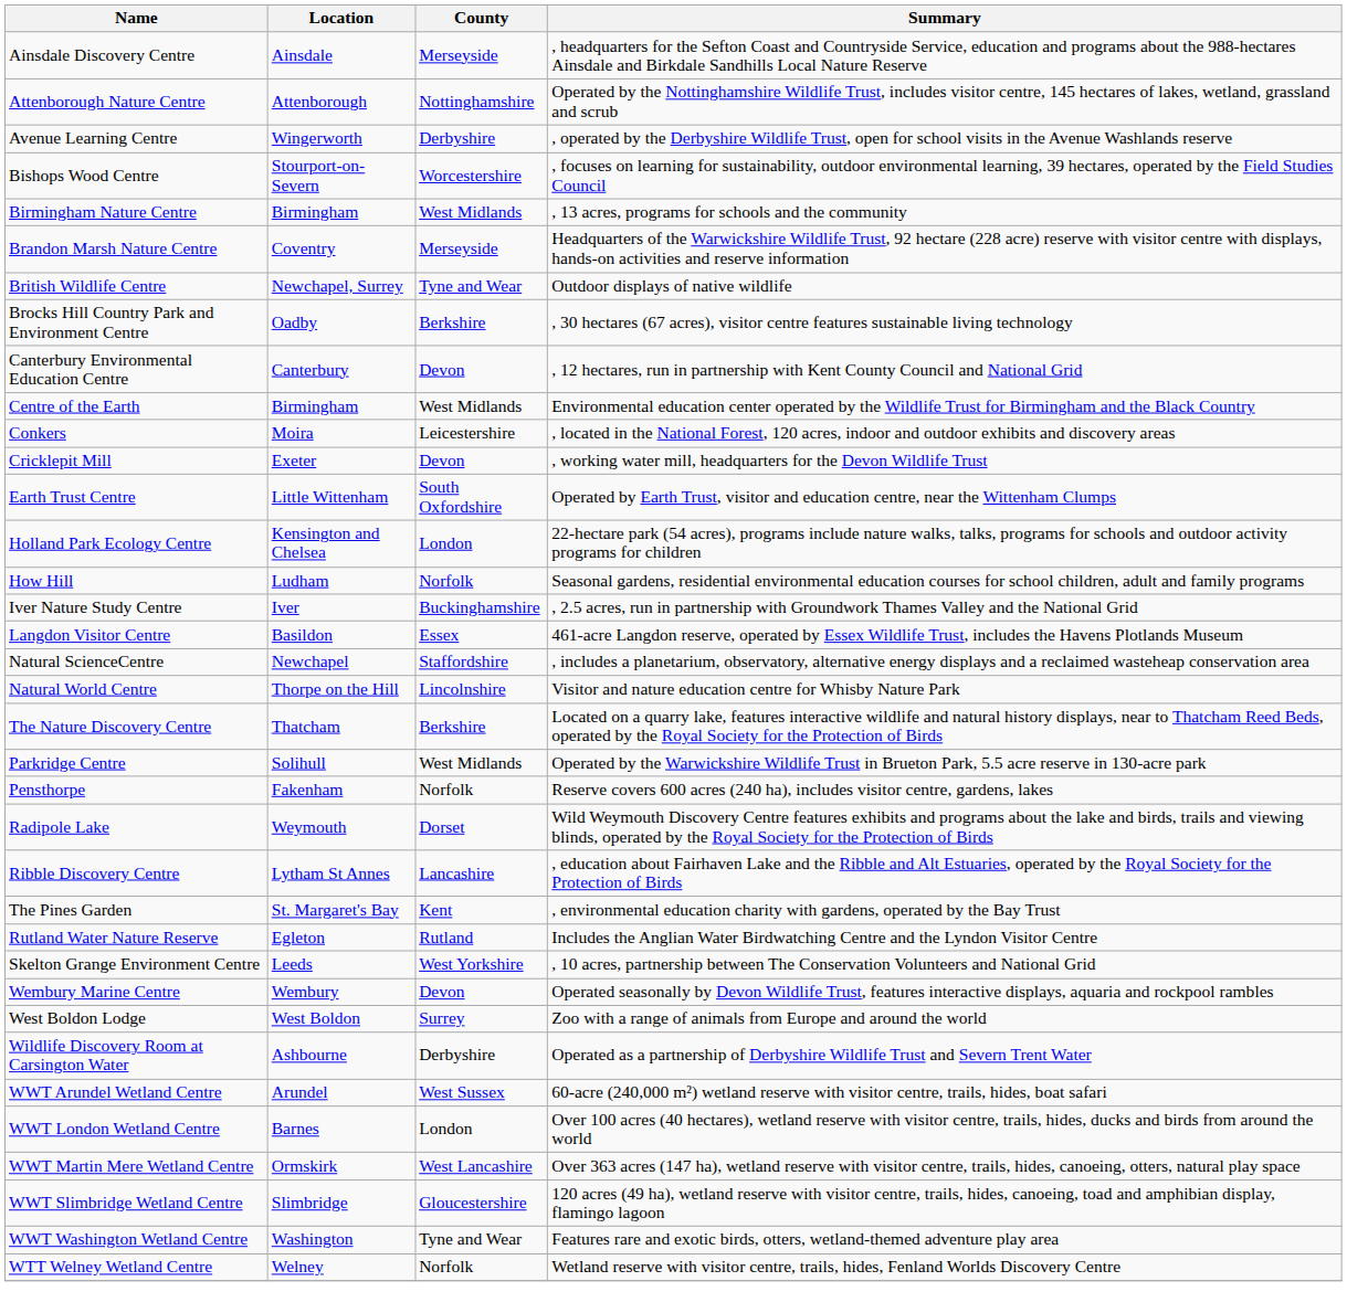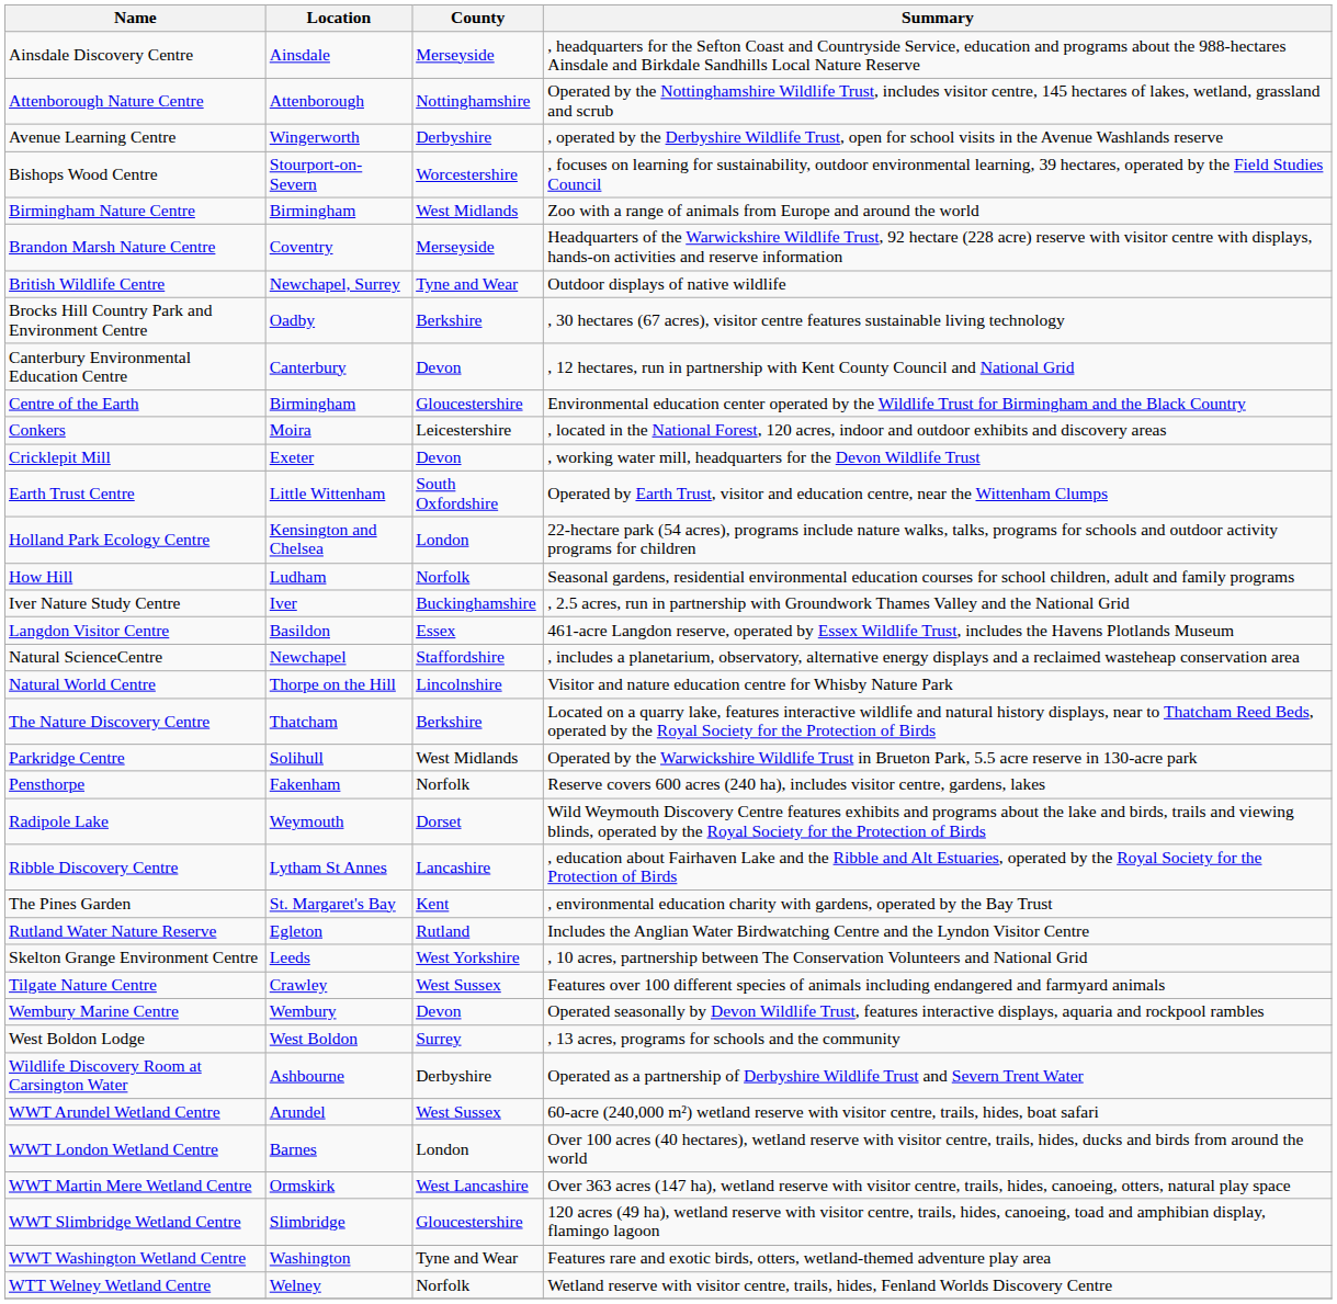Birmingham Nature Centre | Summary: , 13 acres, programs for schools and the community -> Zoo with a range of animals from Europe and around the world
Centre of the Earth | County: West Midlands -> Gloucestershire
+ row: Tilgate Nature Centre | Crawley | West Sussex | Features over 100 different species of animals including endangered and farmyard animals
West Boldon Lodge | Summary: Zoo with a range of animals from Europe and around the world -> , 13 acres, programs for schools and the community
